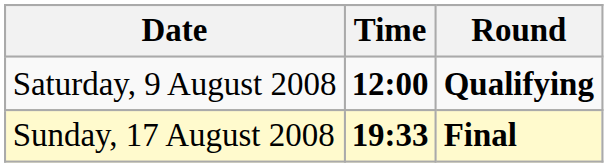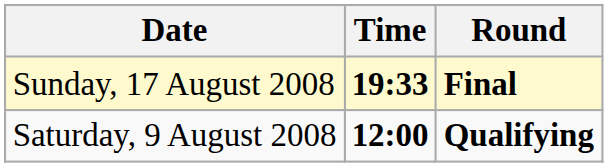rows swapped: Saturday, 9 August 2008 <-> Sunday, 17 August 2008
